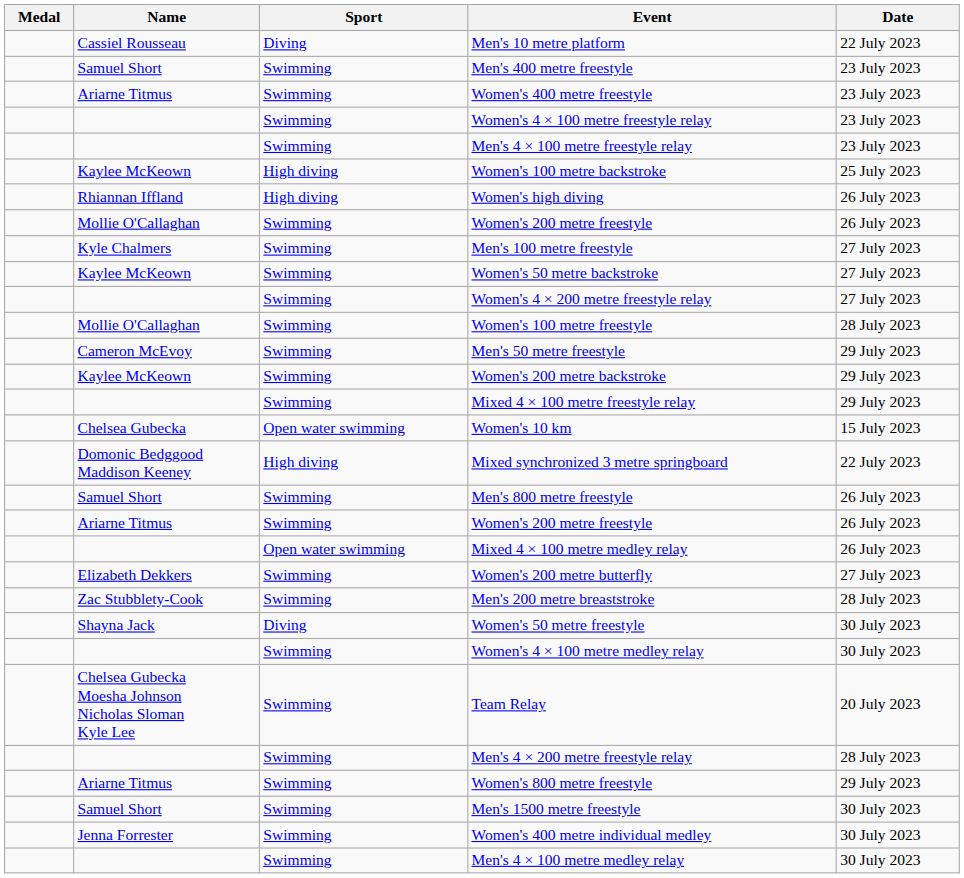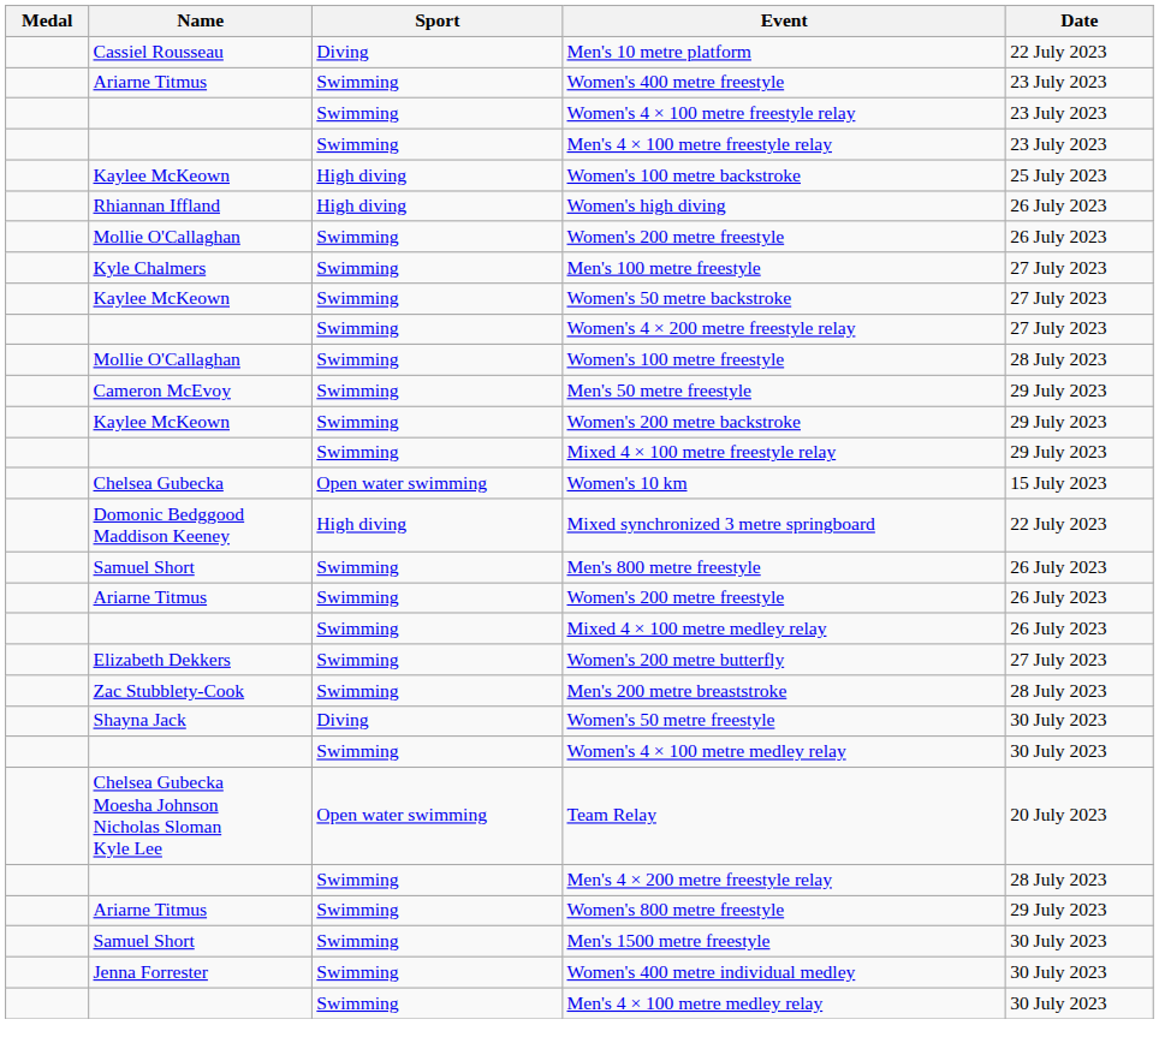- row: Samuel Short | Swimming | Men's 400 metre freestyle | 23 July 2023
Mixed 4 × 100 metre medley relay | Sport: Open water swimming -> Swimming
Team Relay | Sport: Swimming -> Open water swimming
